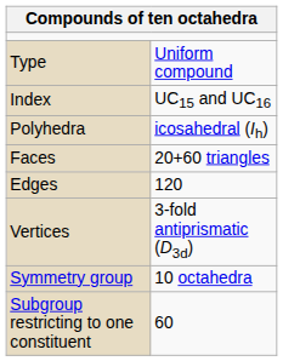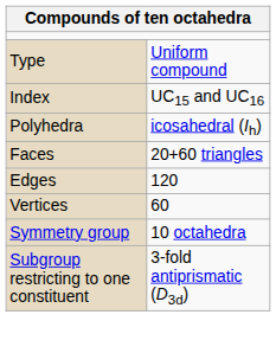Vertices | column 2: 3-fold antiprismatic (D3d) -> 60
Subgroup restricting to one constituent | column 2: 60 -> 3-fold antiprismatic (D3d)
